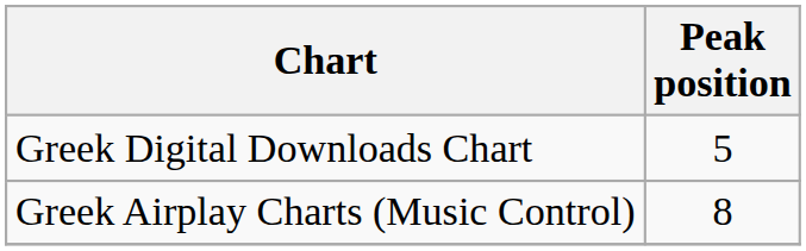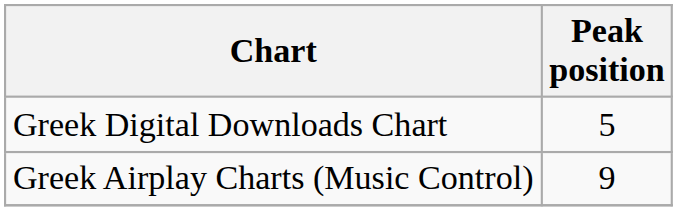Greek Airplay Charts (Music Control) | Peak position: 8 -> 9
